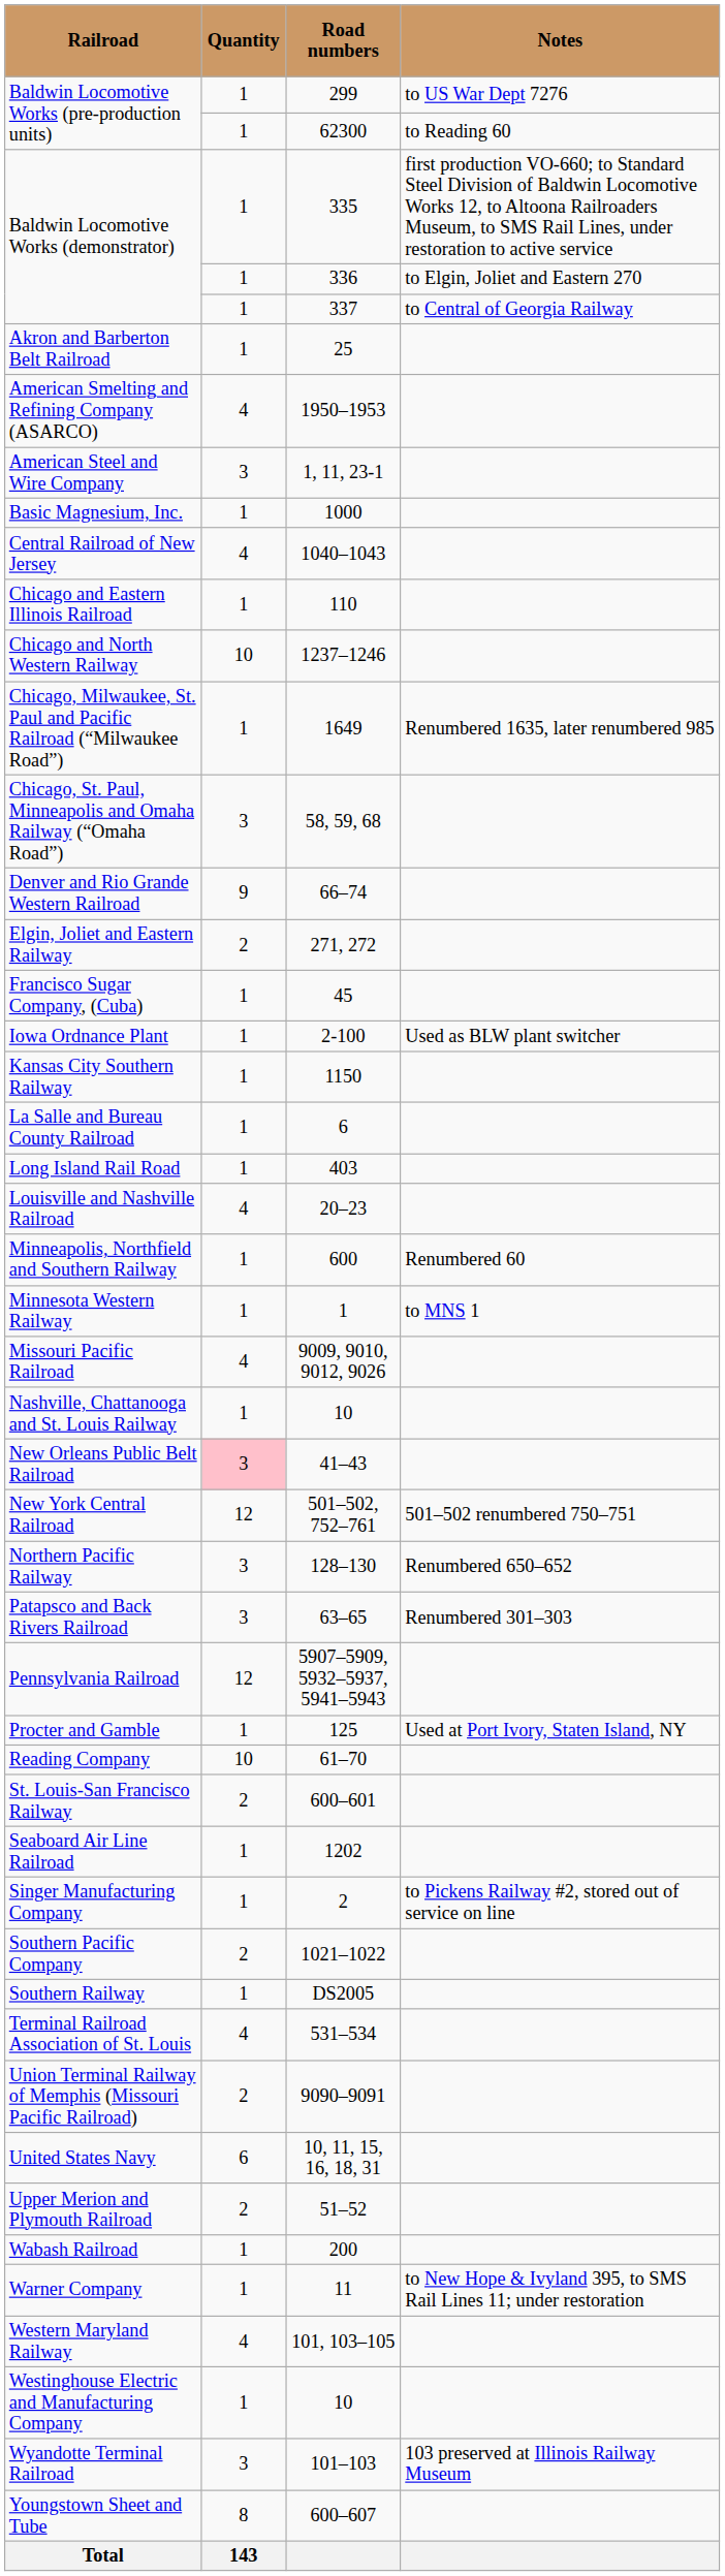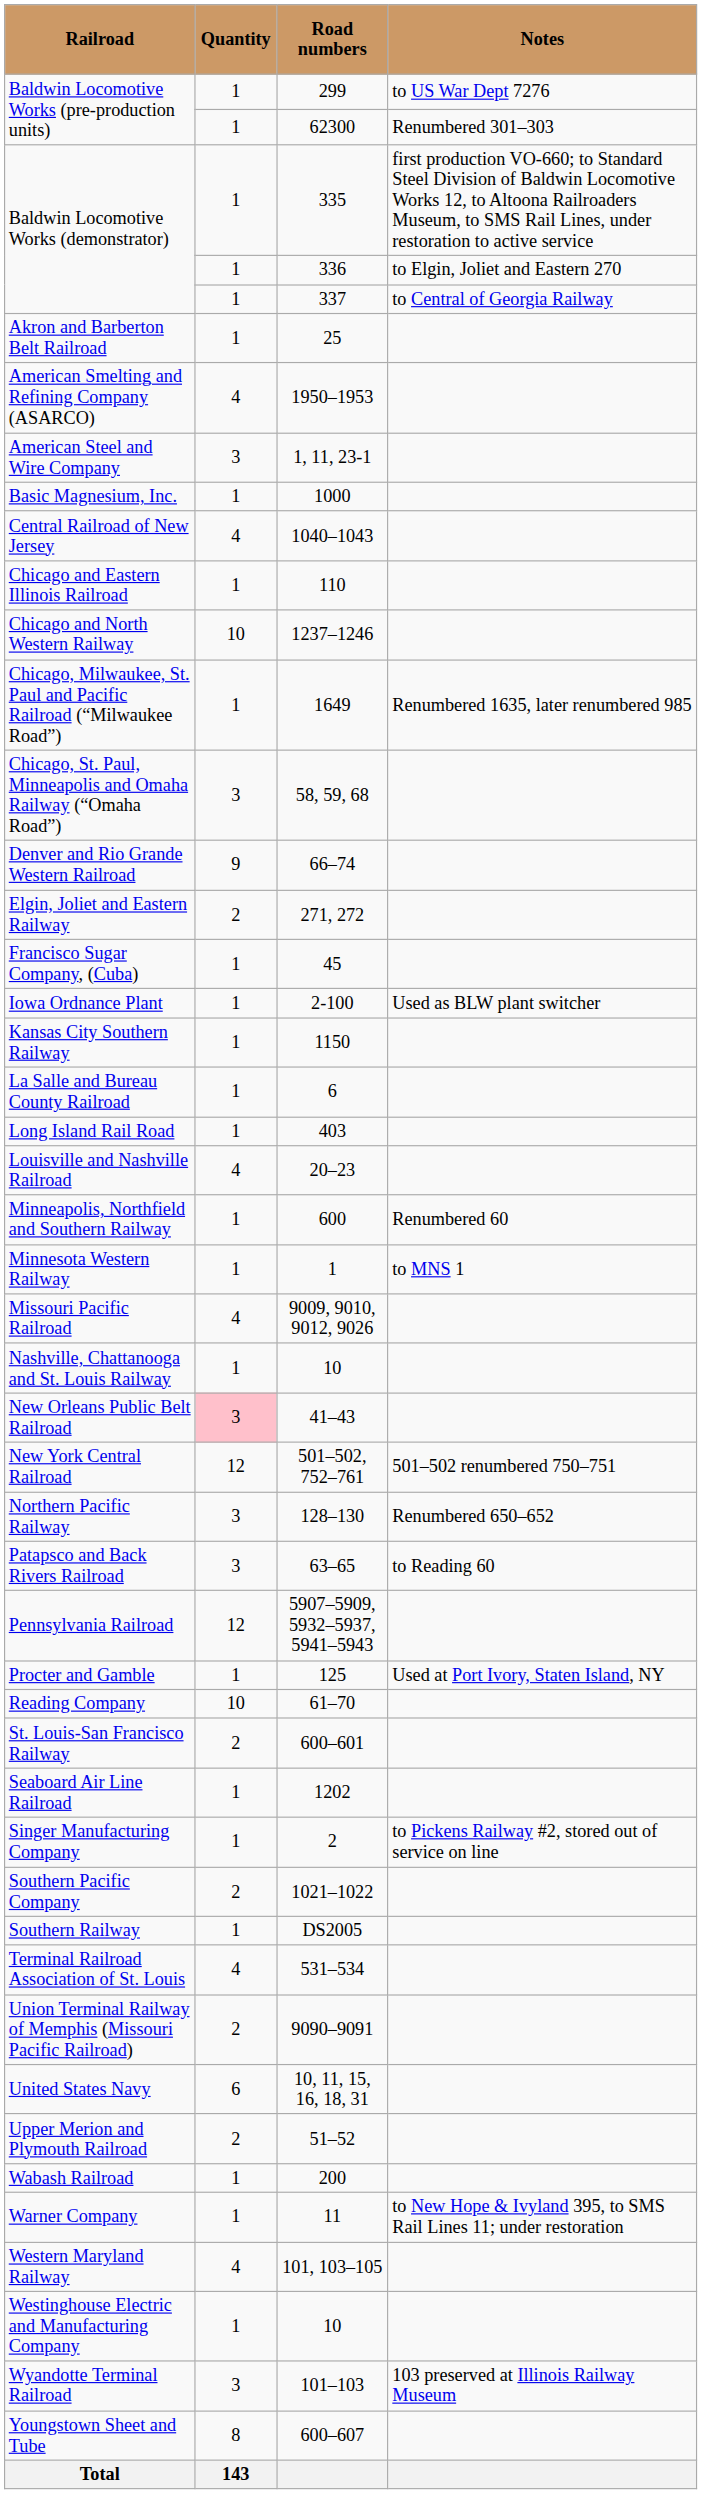Baldwin Locomotive Works (pre-production units) / 62300 | Notes: to Reading 60 -> Renumbered 301–303
Patapsco and Back Rivers Railroad | Notes: Renumbered 301–303 -> to Reading 60
